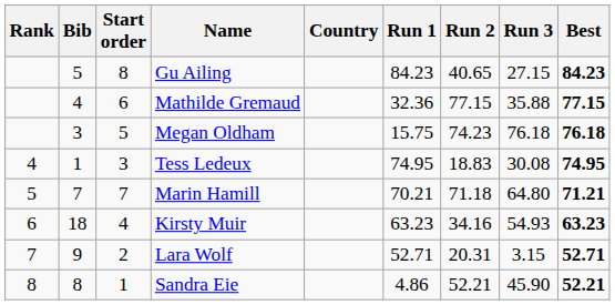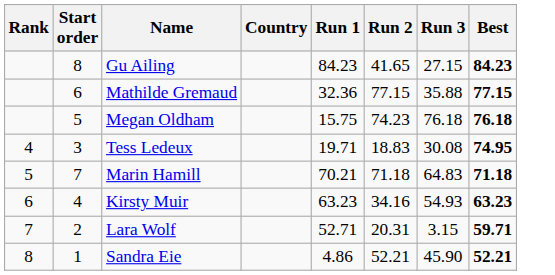- column: Bib | 5 | 4 | 3 | 1 | 7 | 18 | 9 | 8
Gu Ailing | Run 2: 40.65 -> 41.65
Tess Ledeux | Run 1: 74.95 -> 19.71
Marin Hamill | Run 3: 64.80 -> 64.83
Marin Hamill | Best: 71.21 -> 71.18
Lara Wolf | Best: 52.71 -> 59.71
